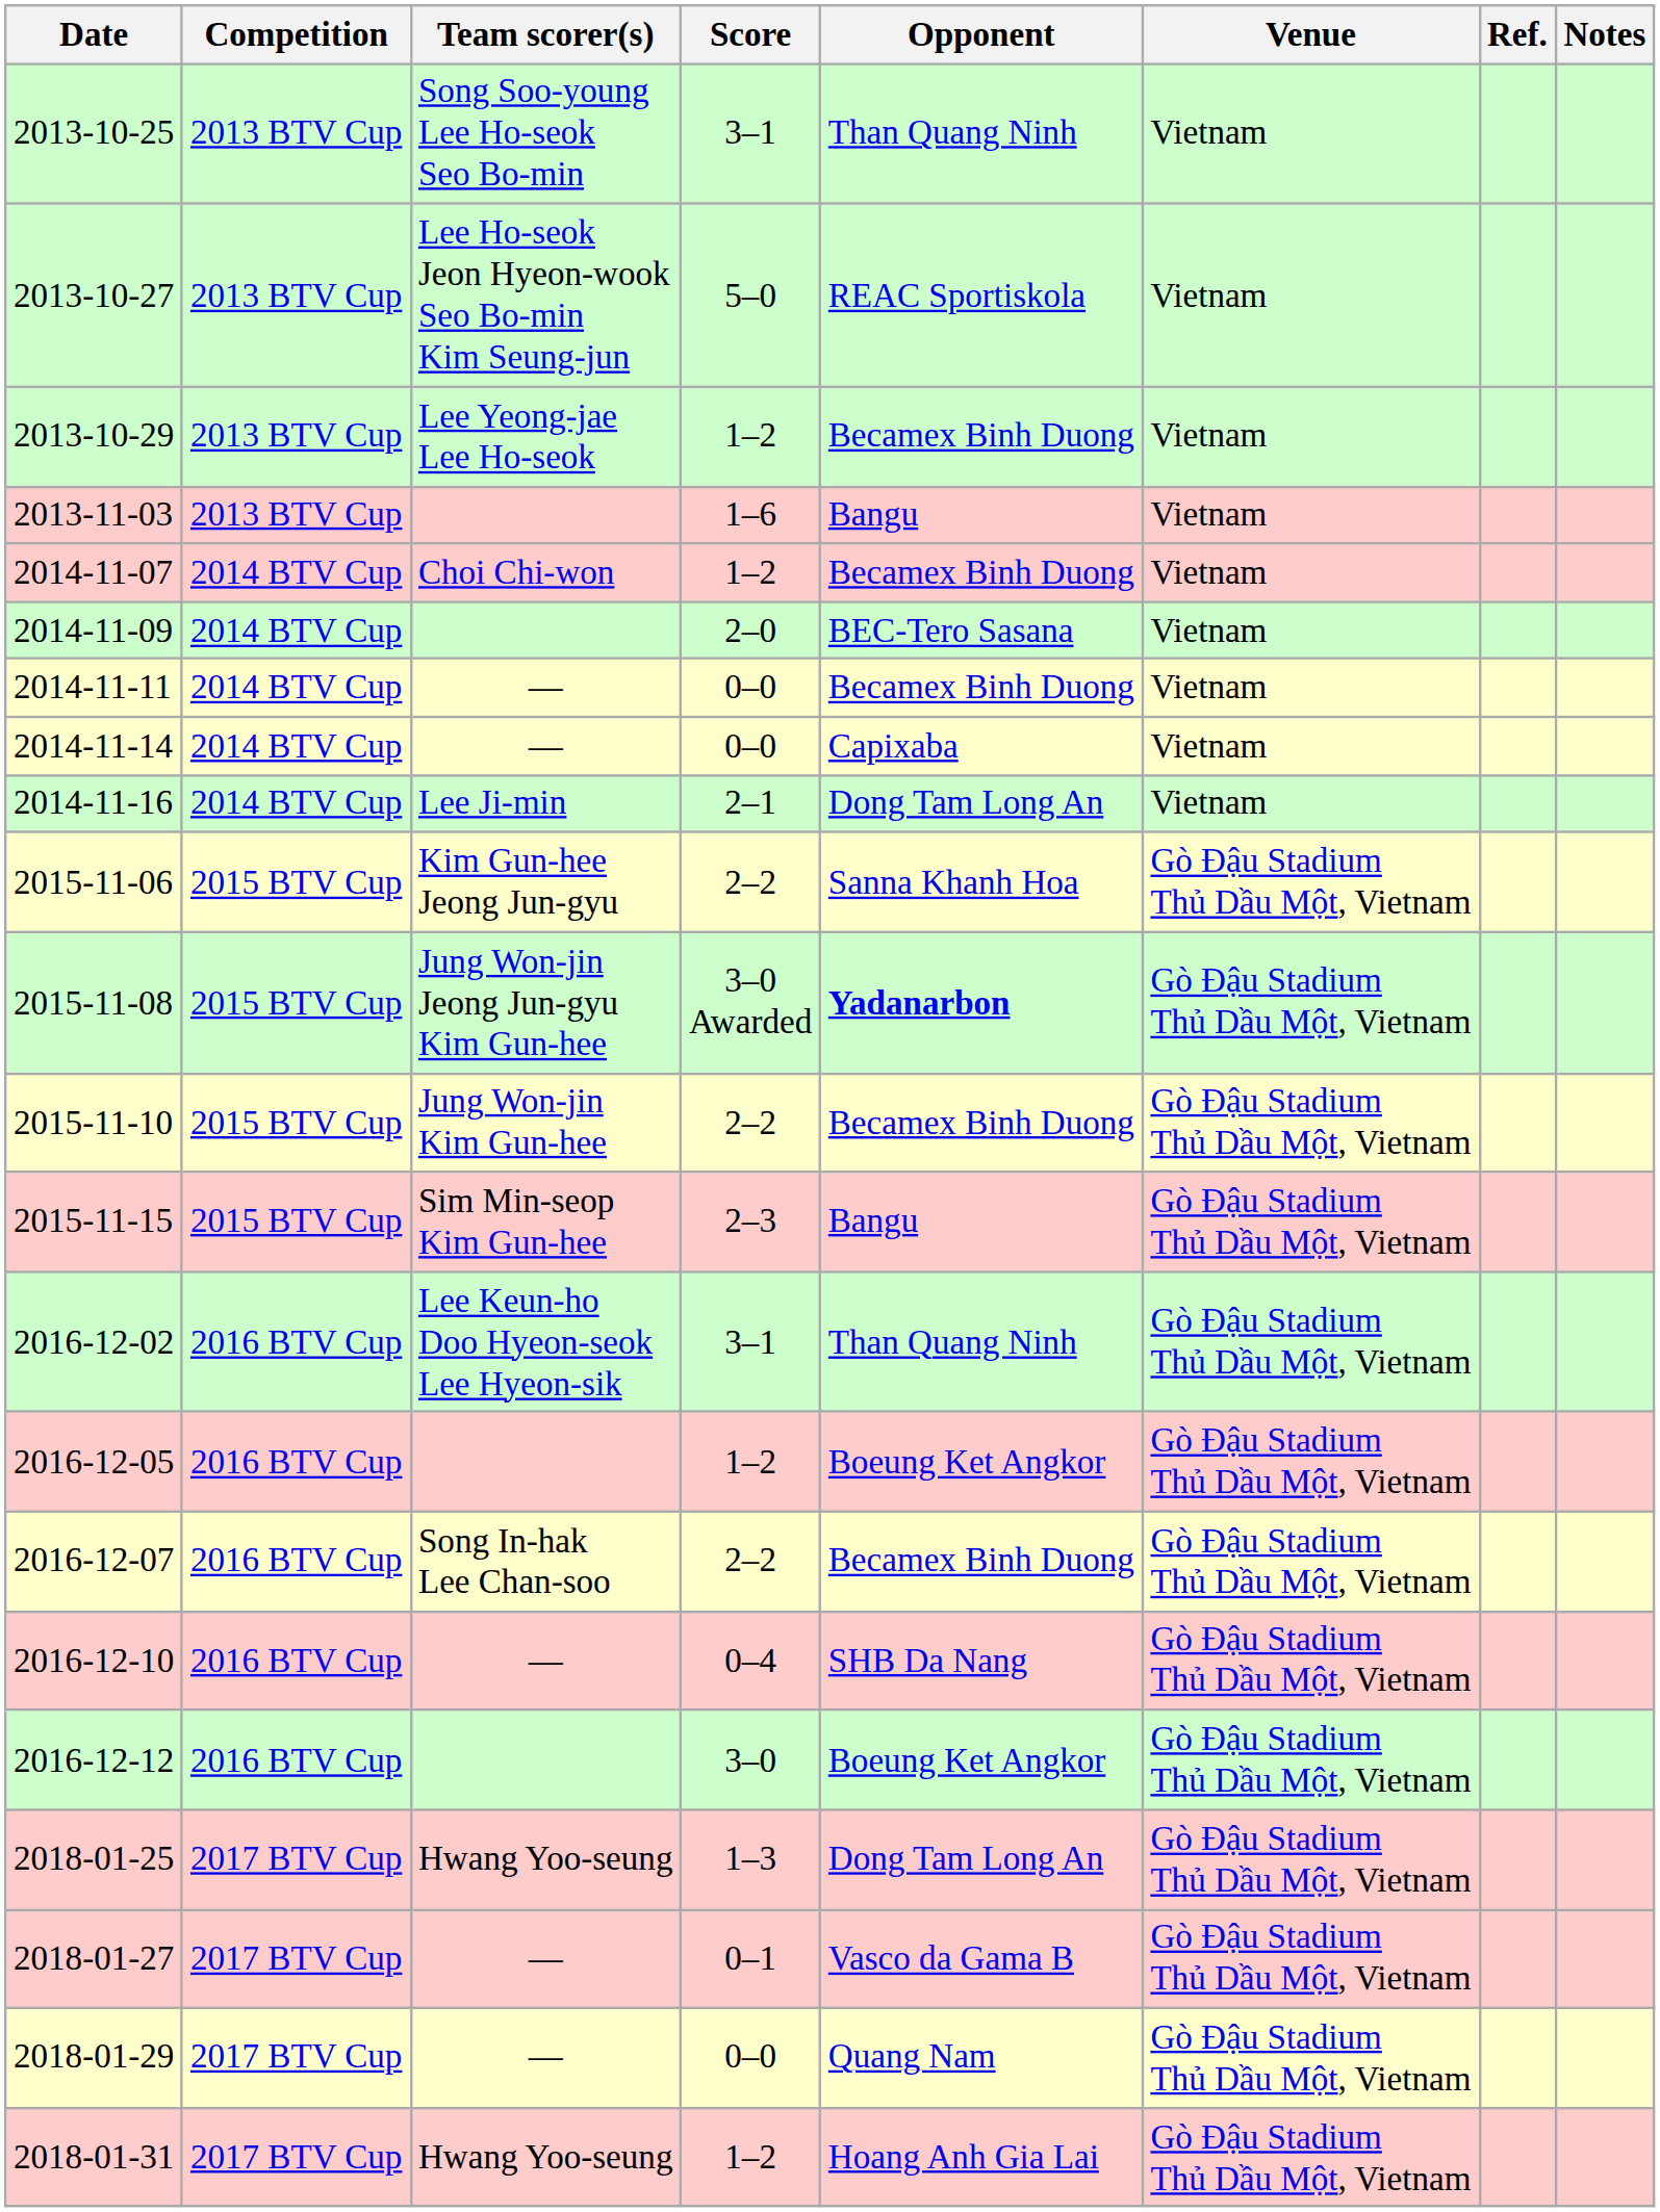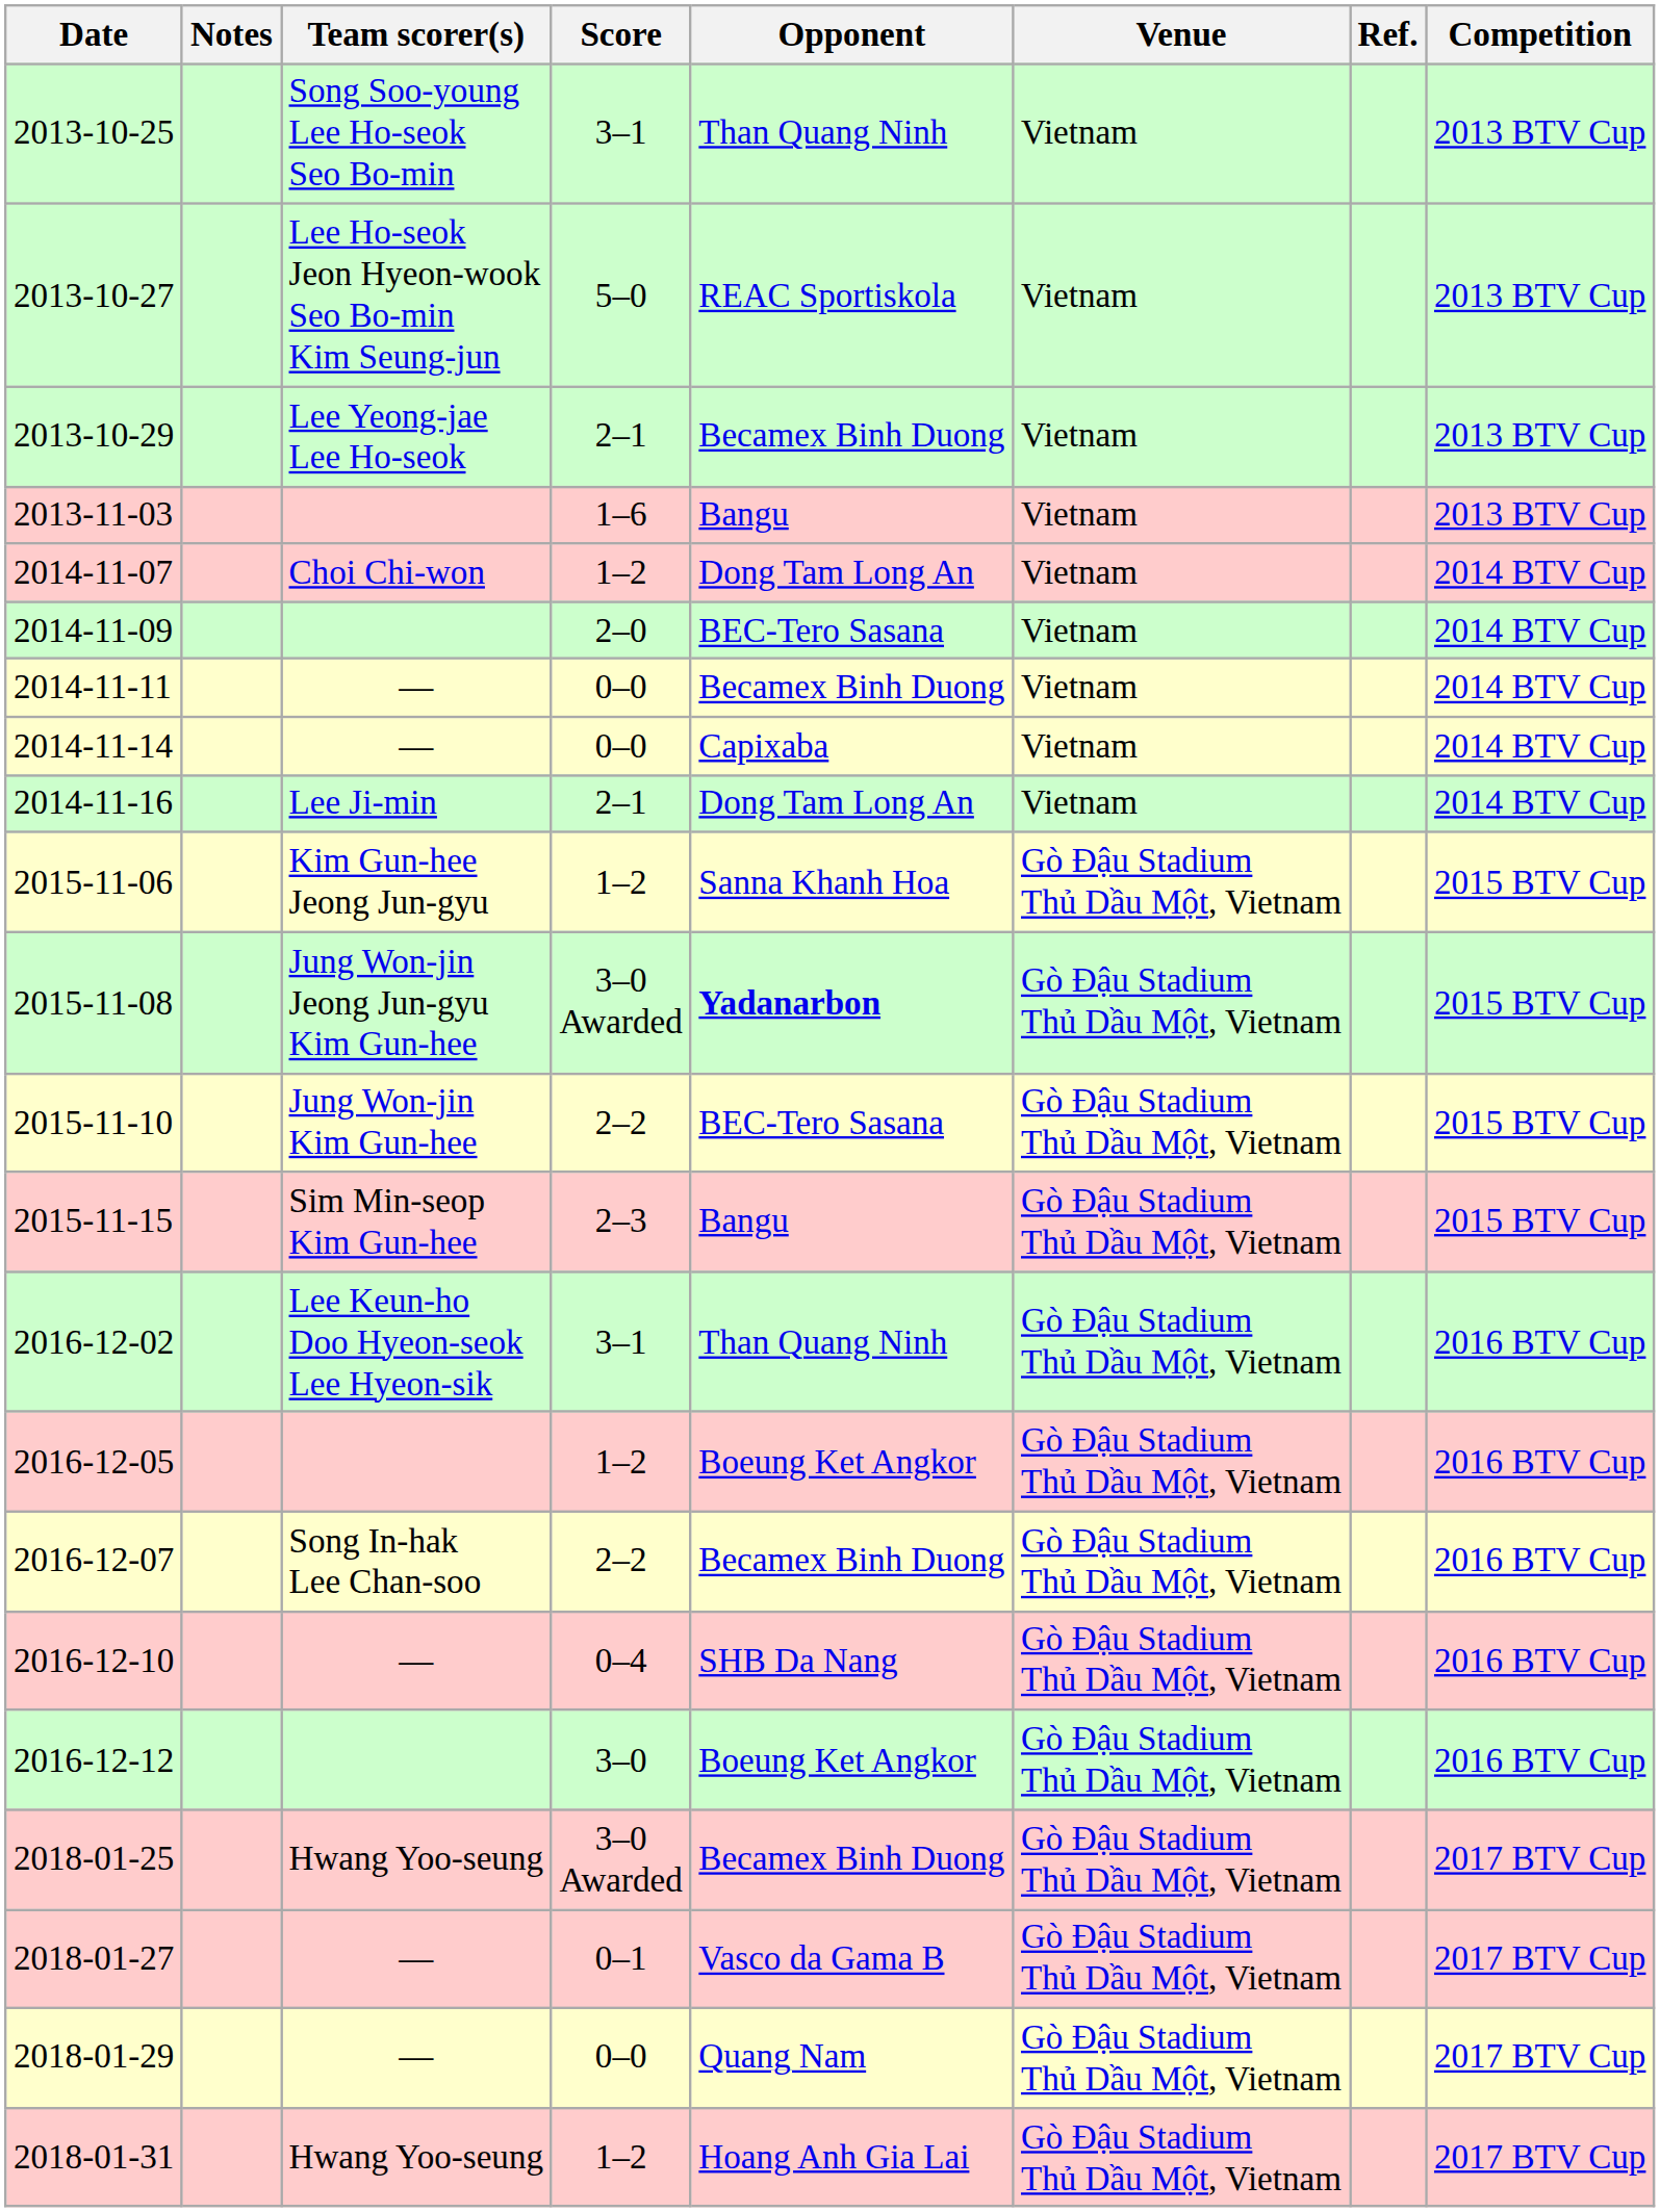columns swapped: Competition <-> Notes
2013-10-29 | Score: 1–2 -> 2–1
2014-11-07 | Opponent: Becamex Binh Duong -> Dong Tam Long An
2015-11-06 | Score: 2–2 -> 1–2
2015-11-10 | Opponent: Becamex Binh Duong -> BEC-Tero Sasana
2018-01-25 | Score: 1–3 -> 3–0 Awarded
2018-01-25 | Opponent: Dong Tam Long An -> Becamex Binh Duong
